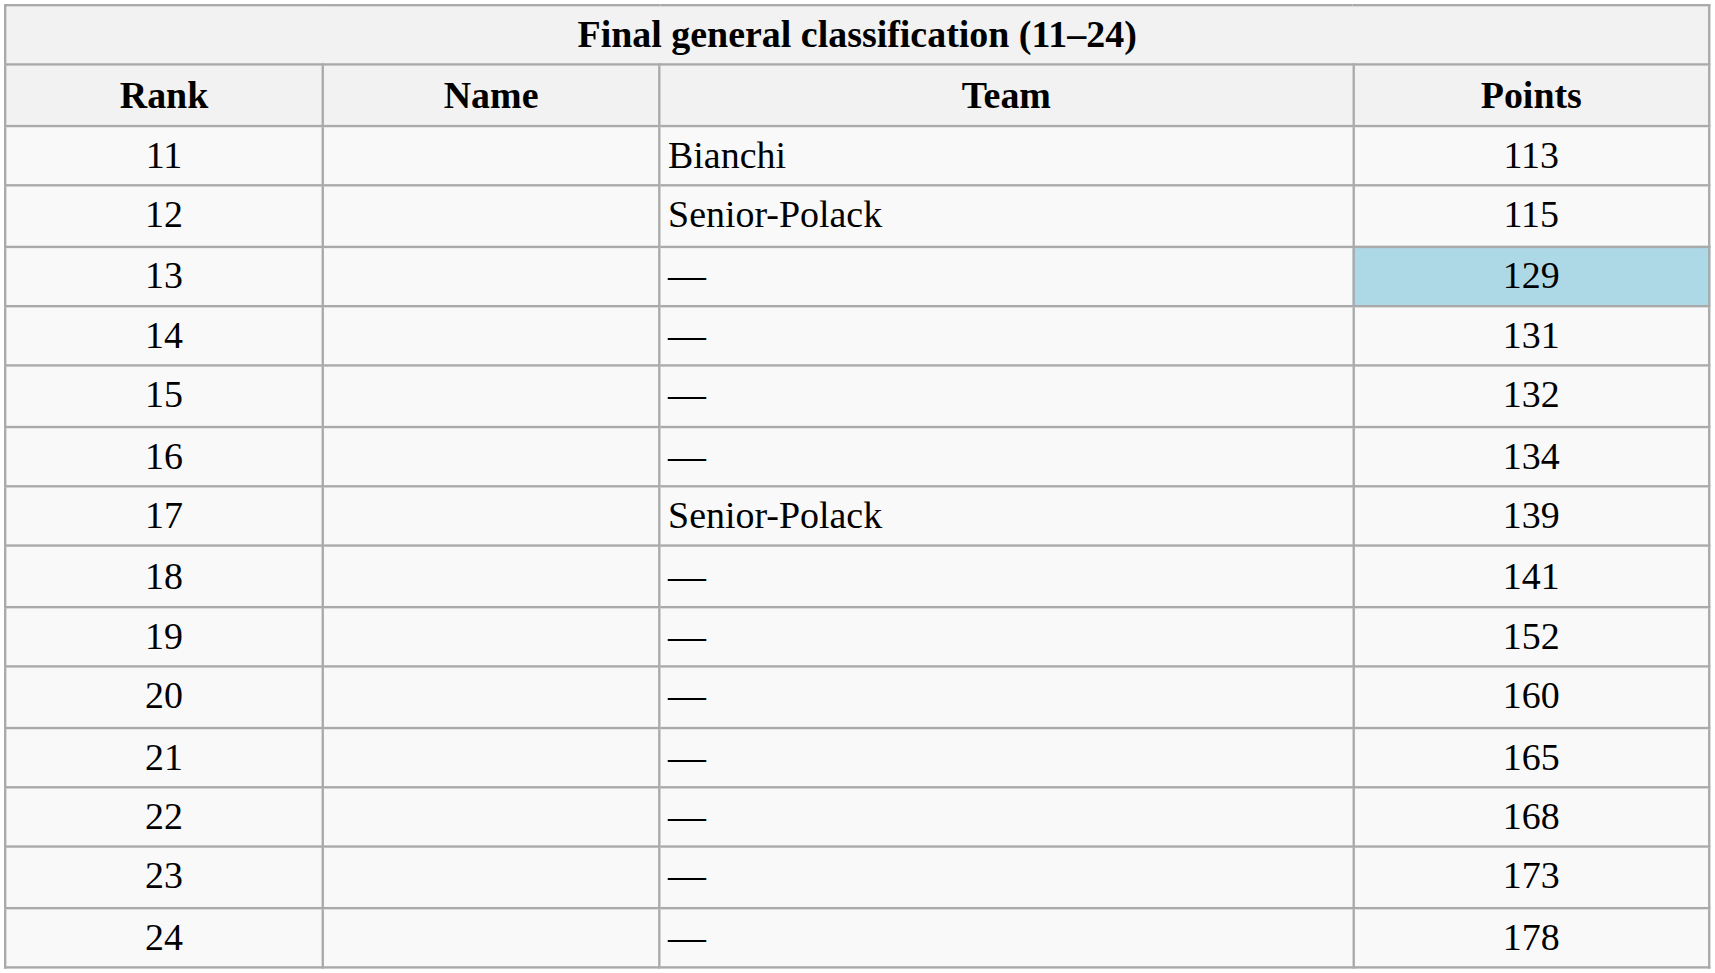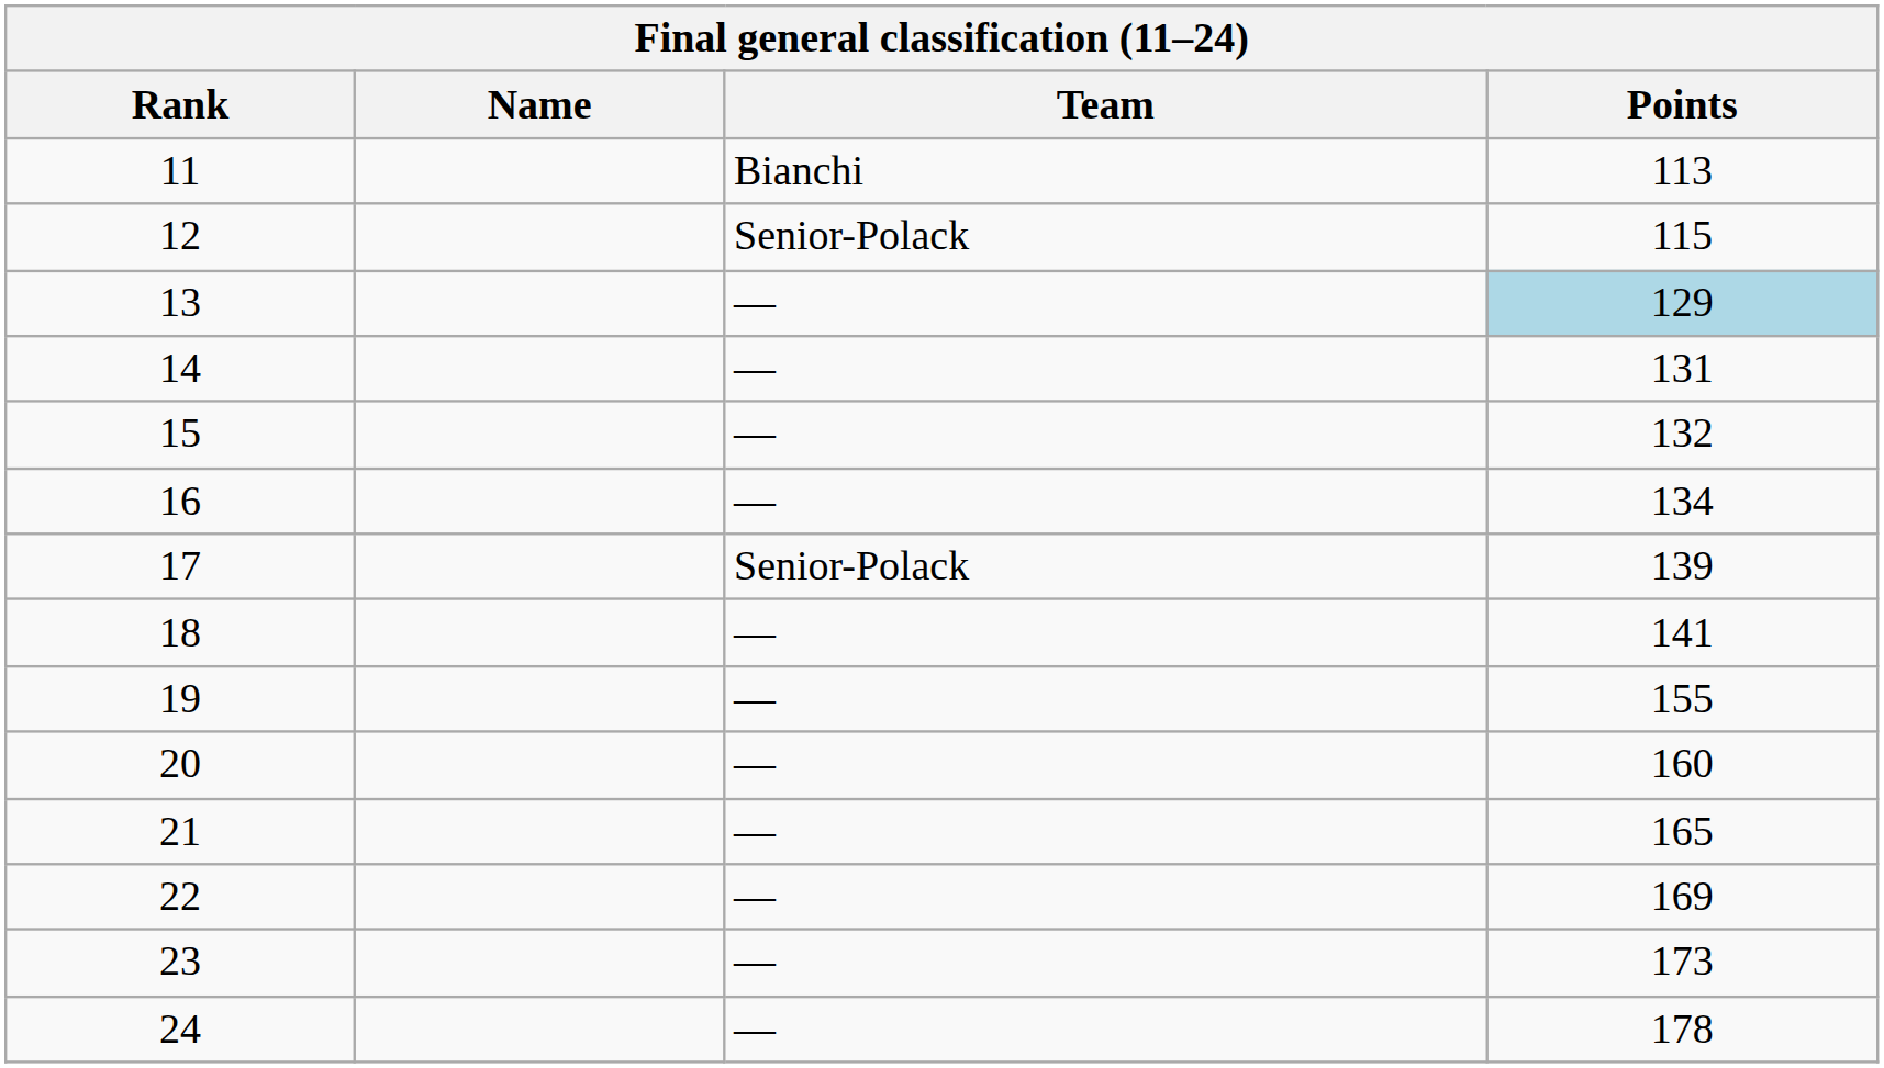19 | Points: 152 -> 155
22 | Points: 168 -> 169
